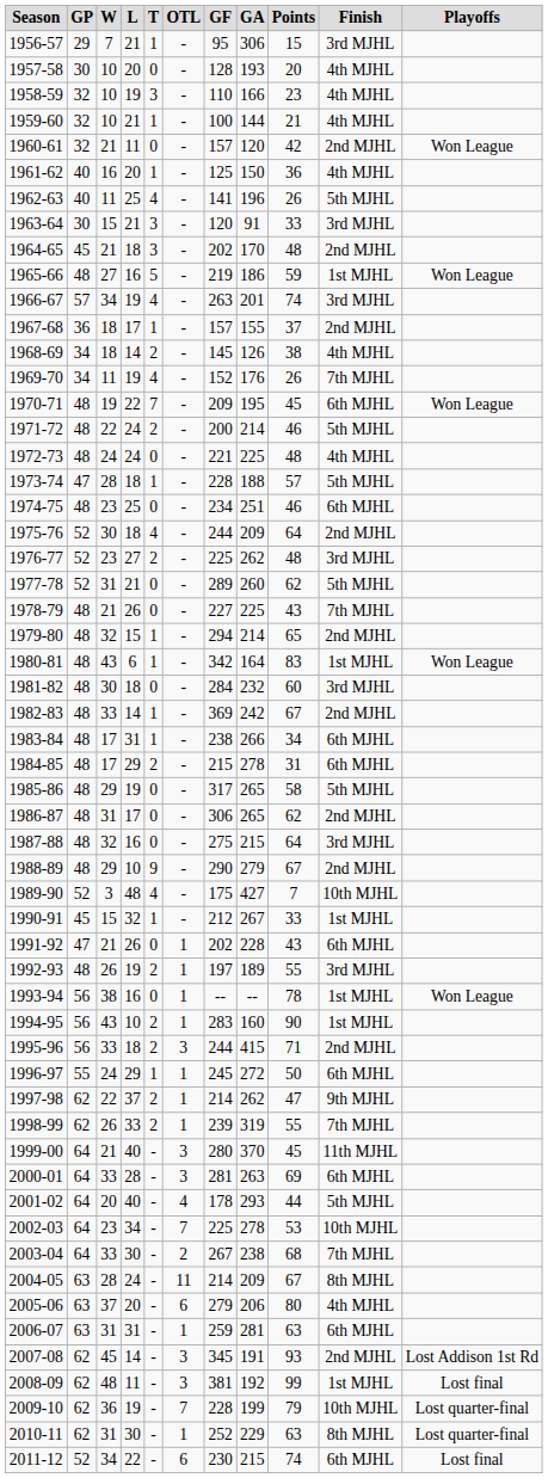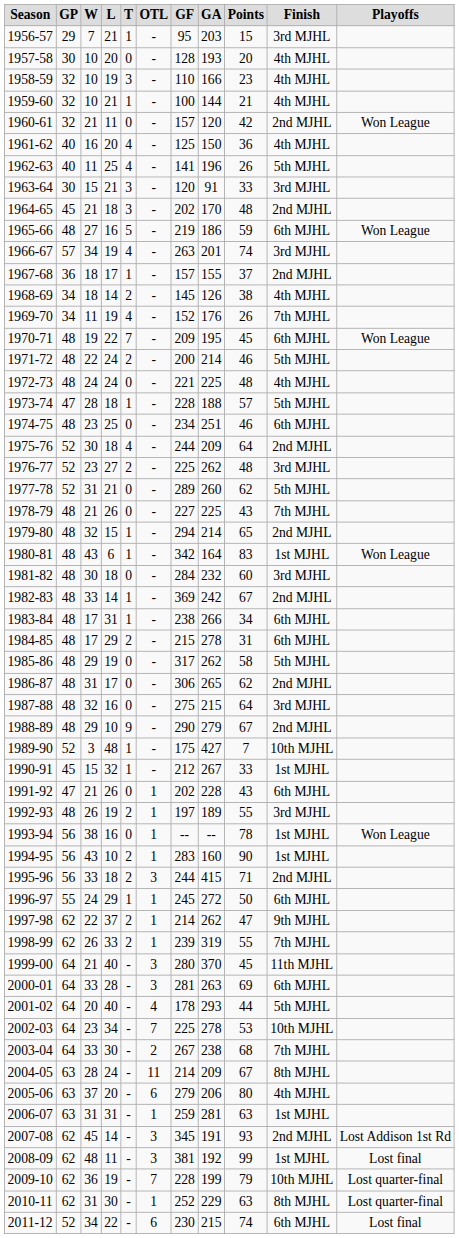1956-57 | GA: 306 -> 203
1961-62 | T: 1 -> 4
1965-66 | Finish: 1st MJHL -> 6th MJHL
1985-86 | GA: 265 -> 262
1989-90 | T: 4 -> 1
2006-07 | Finish: 6th MJHL -> 1st MJHL
